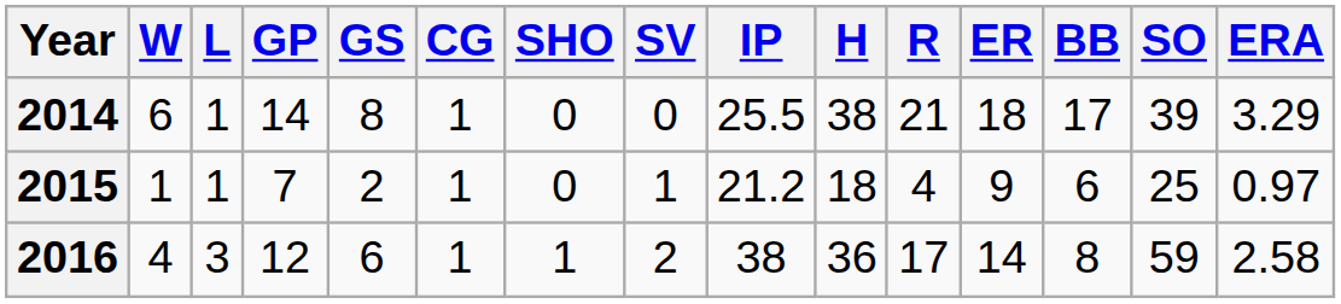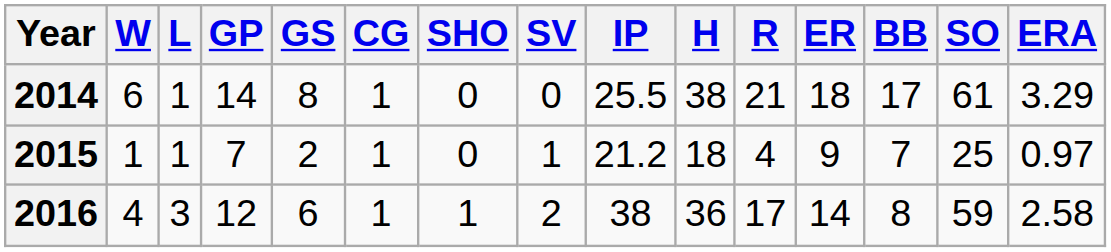2014 | SO: 39 -> 61
2015 | BB: 6 -> 7
